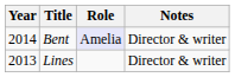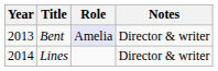Bent | Year: 2014 -> 2013
Lines | Year: 2013 -> 2014
